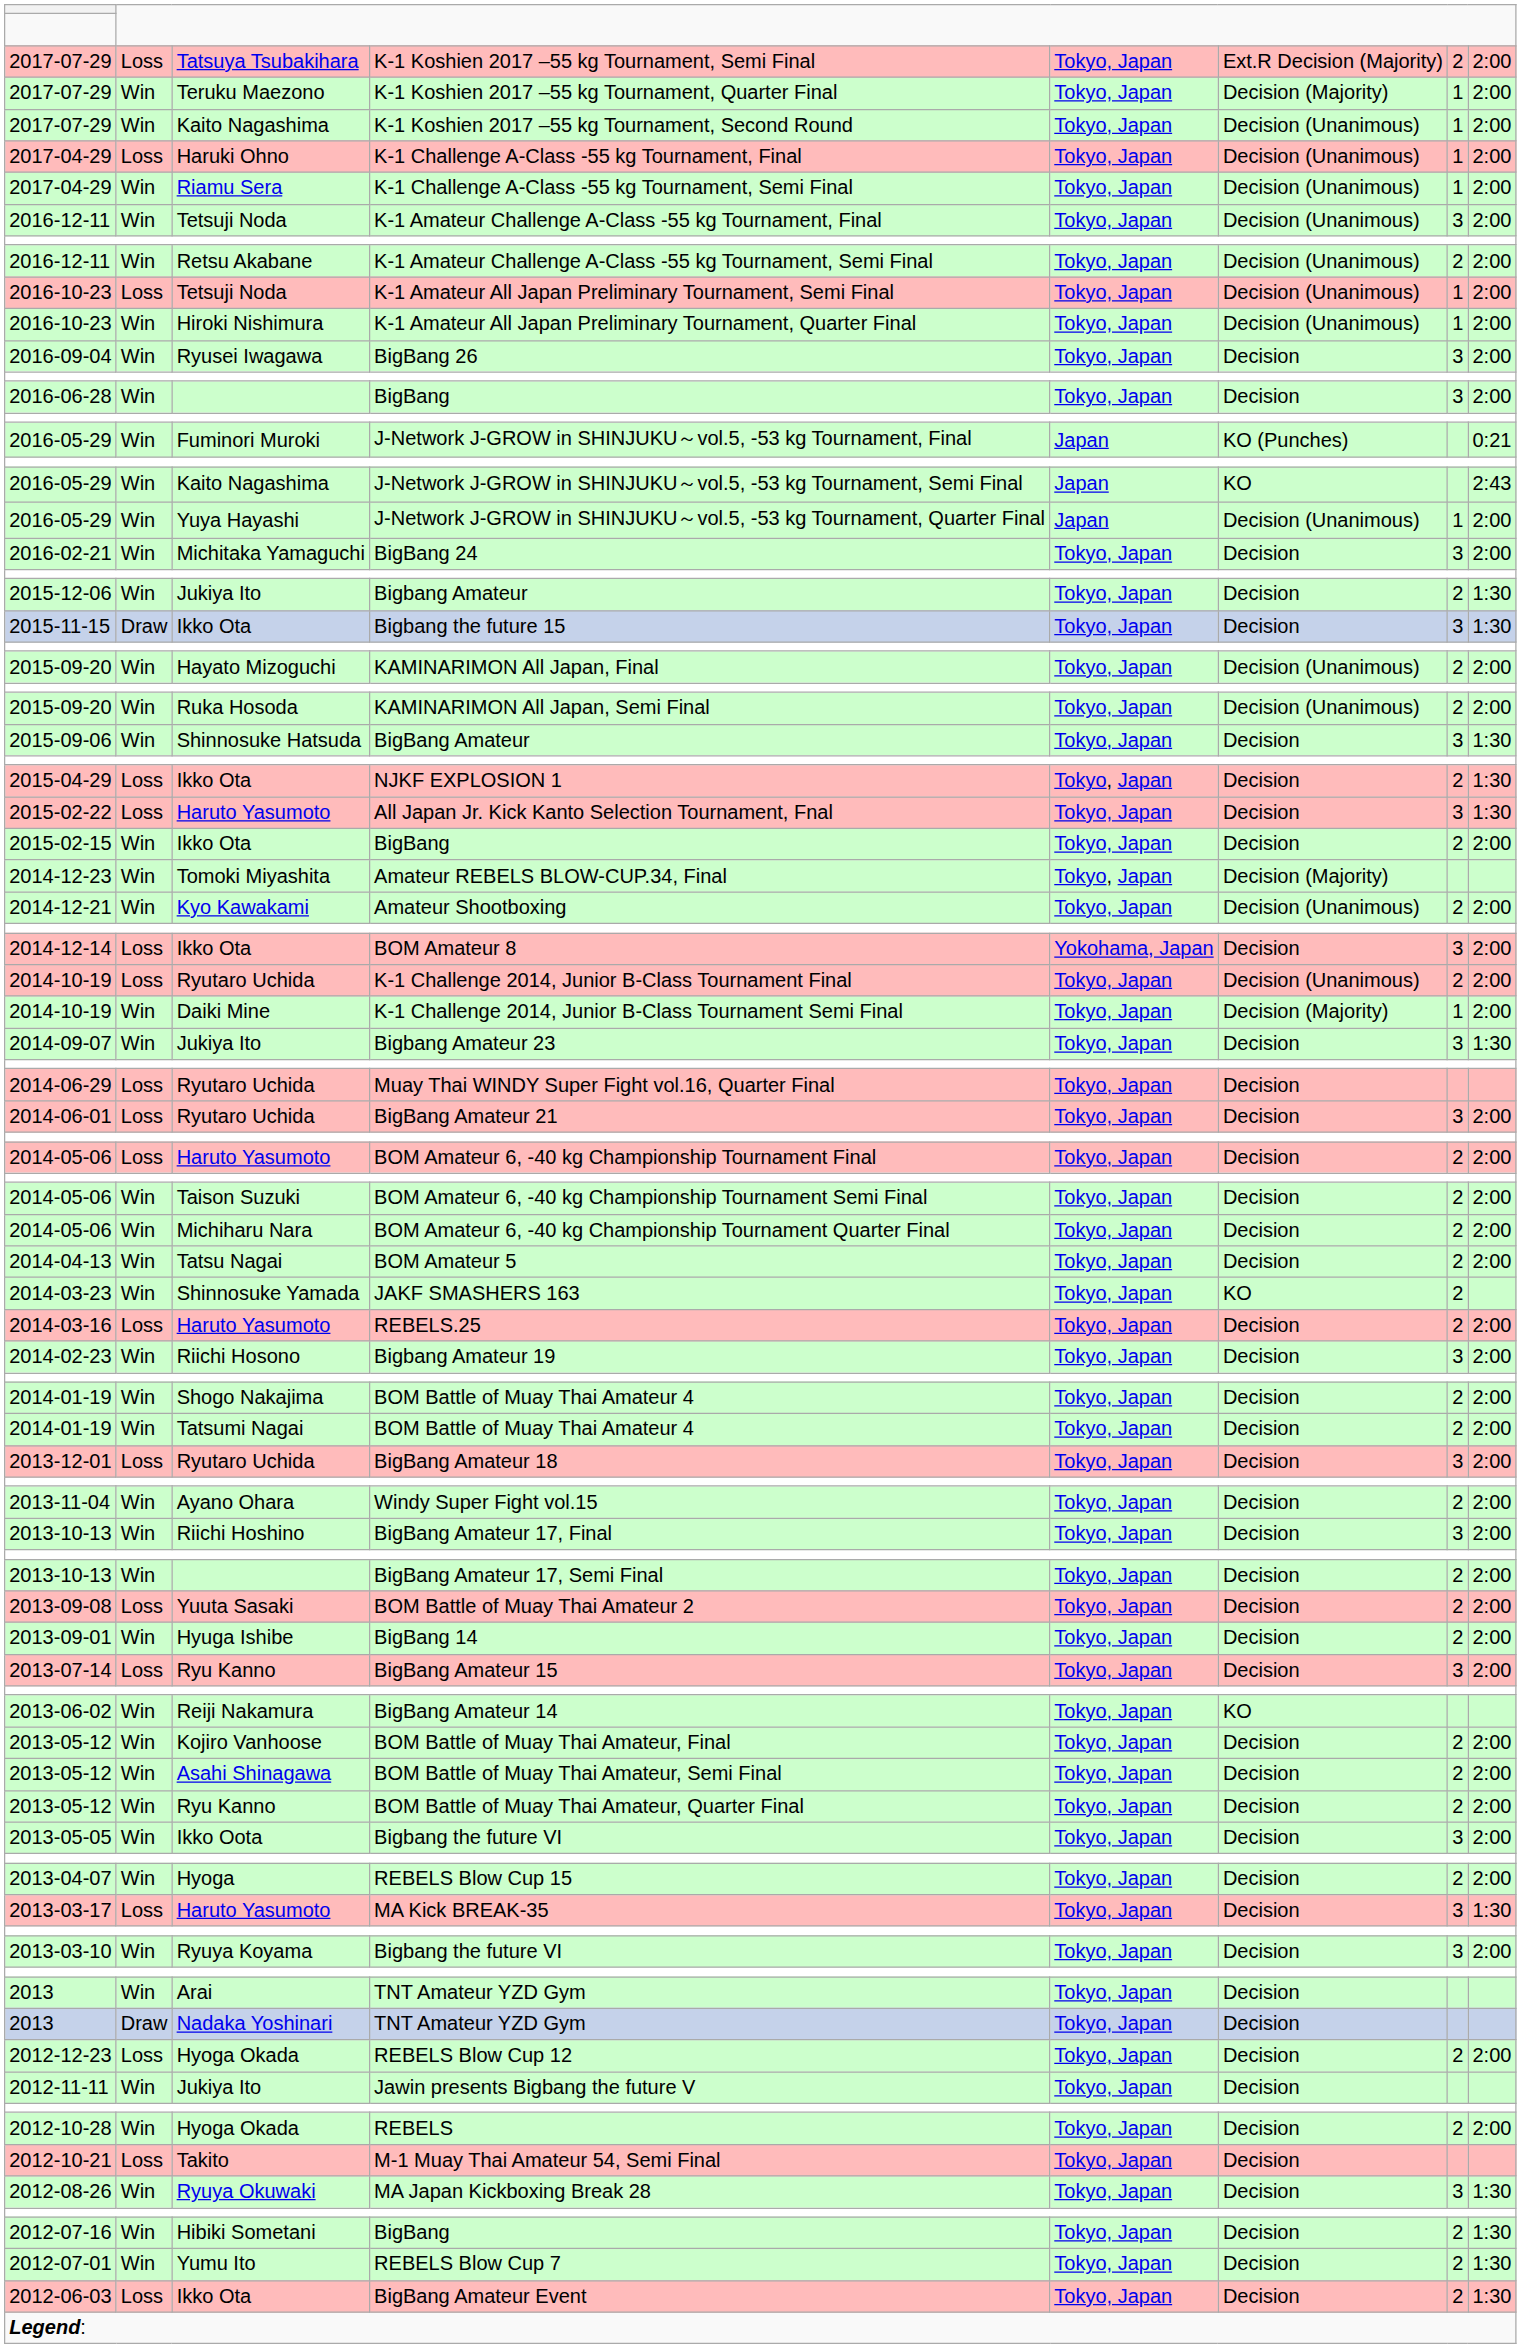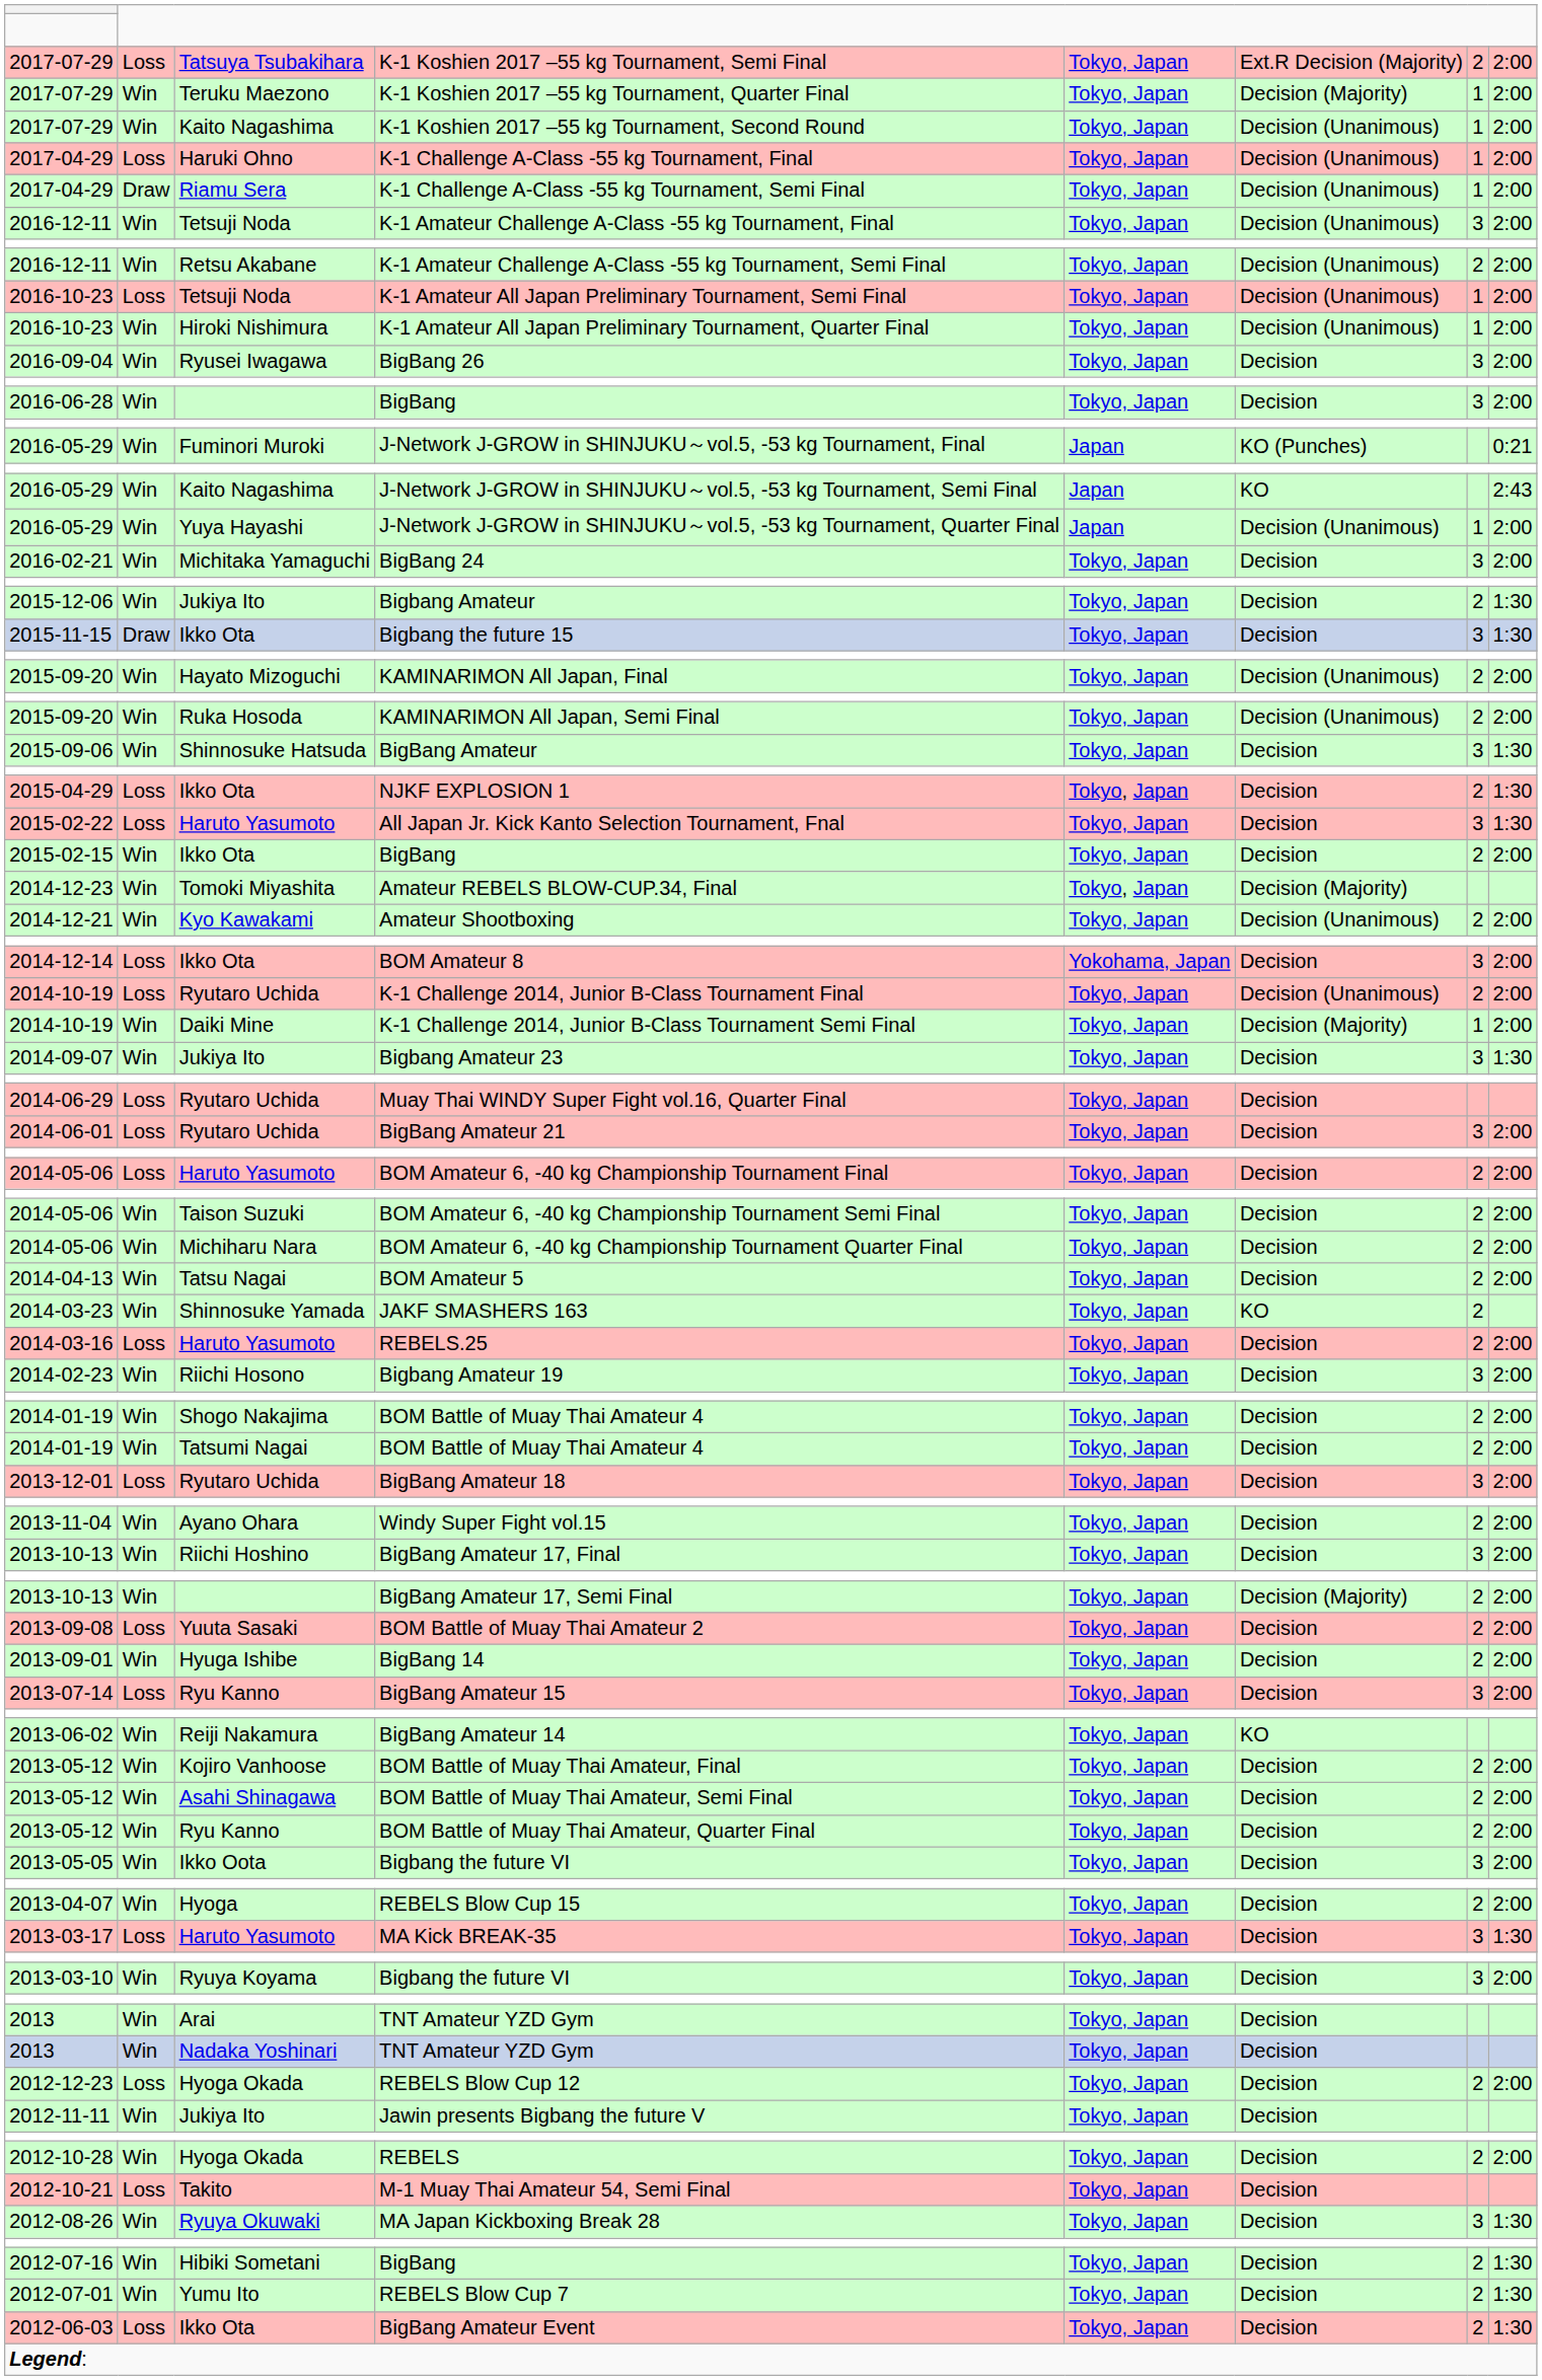K-1 Challenge A-Class -55 kg Tournament, Semi Final | column 2: Win -> Draw
BigBang Amateur 17, Semi Final | column 6: Decision -> Decision (Majority)
Nadaka Yoshinari / TNT Amateur YZD Gym | column 2: Draw -> Win
